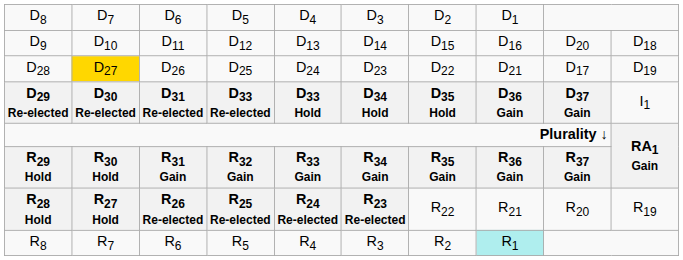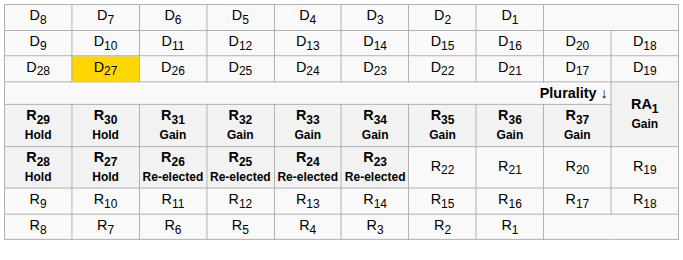- row: D29 Re-elected | D30 Re-elected | D31 Re-elected | D33 Re-elected | D33 Hold | D34 Hold | D35 Hold | D36 Gain | D37 Gain | I1
+ row: R9 | R10 | R11 | R12 | R13 | R14 | R15 | R16 | R17 | R18
R8 | column 8: paleturquoise background -> no background
